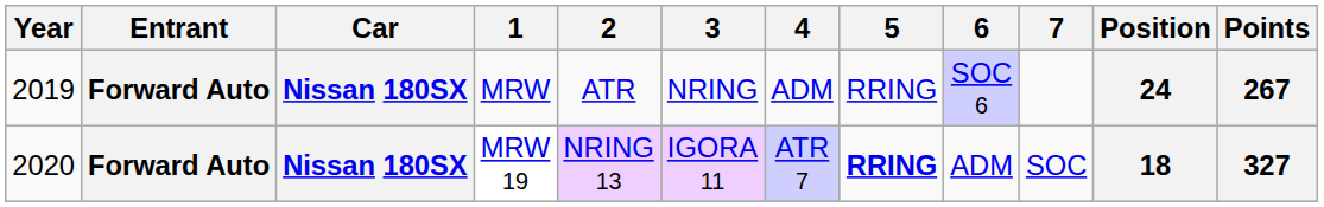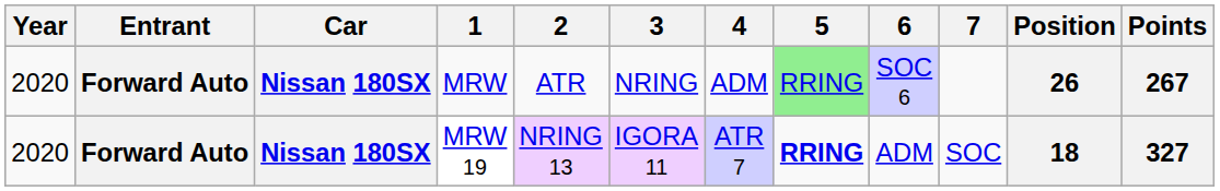MRW | Year: 2019 -> 2020
MRW | 5: no background -> lightgreen background
MRW | Position: 24 -> 26
